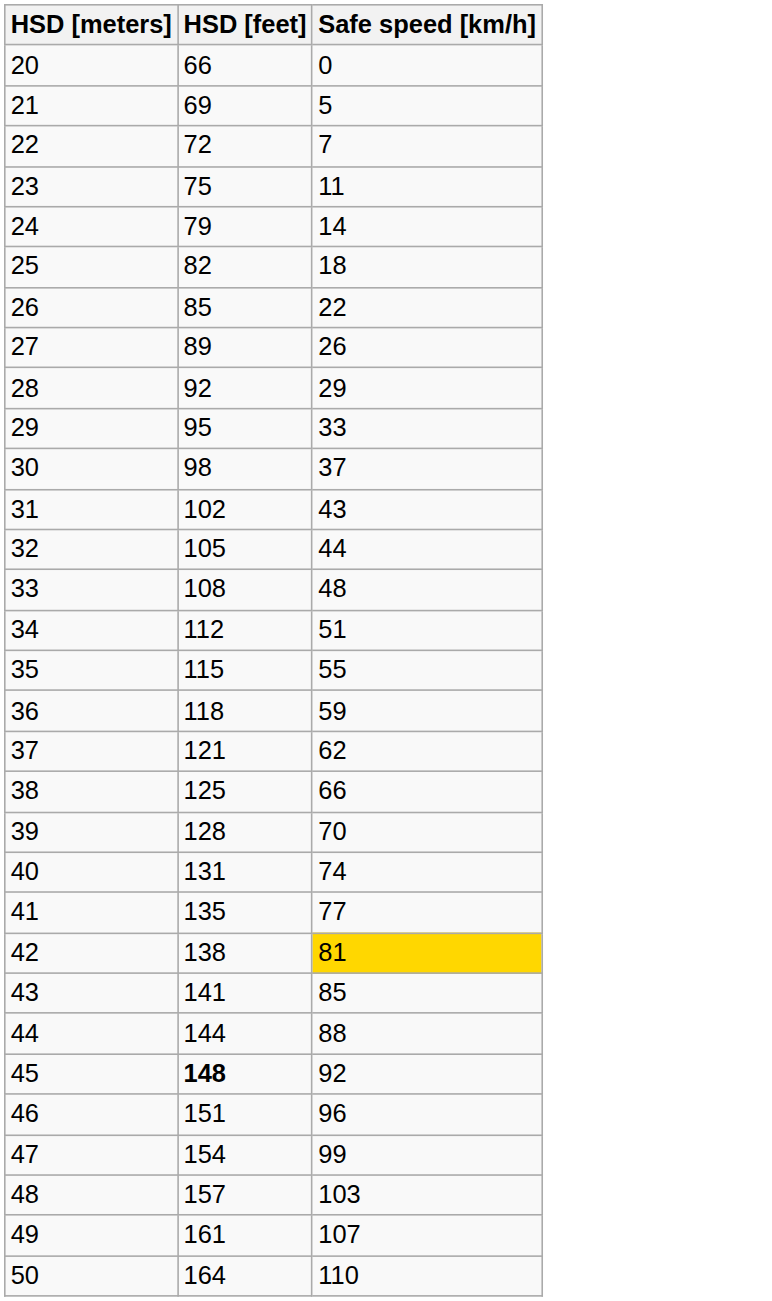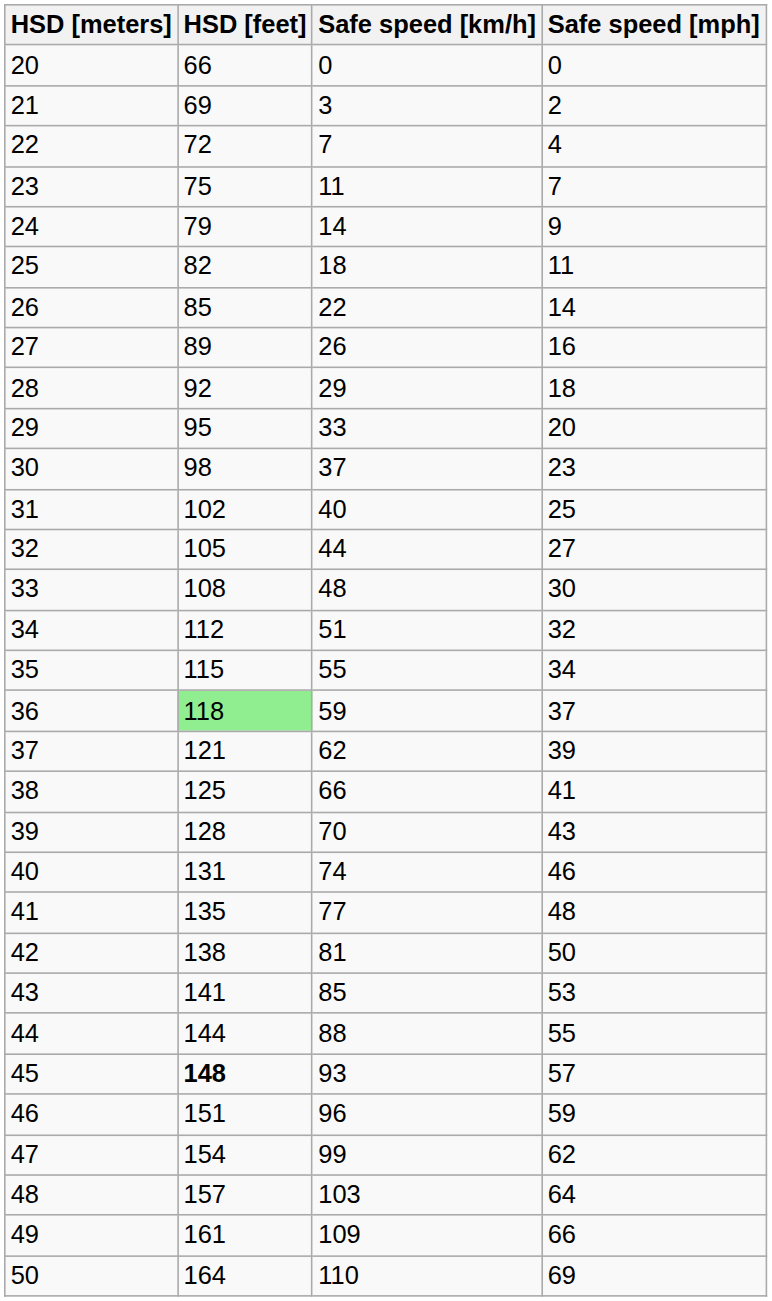+ column: Safe speed [mph] | 0 | 2 | 4 | 7 | 9 | 11 | 14 | 16 | 18 | 20 | 23 | 25 | 27 | 30 | 32 | 34 | 37 | 39 | 41 | 43 | 46 | 48 | 50 | 53 | 55 | 57 | 59 | 62 | 64 | 66 | 69
21 | Safe speed [km/h]: 5 -> 3
31 | Safe speed [km/h]: 43 -> 40
36 | HSD [feet]: no background -> lightgreen background
42 | Safe speed [km/h]: gold background -> no background
45 | Safe speed [km/h]: 92 -> 93
49 | Safe speed [km/h]: 107 -> 109
